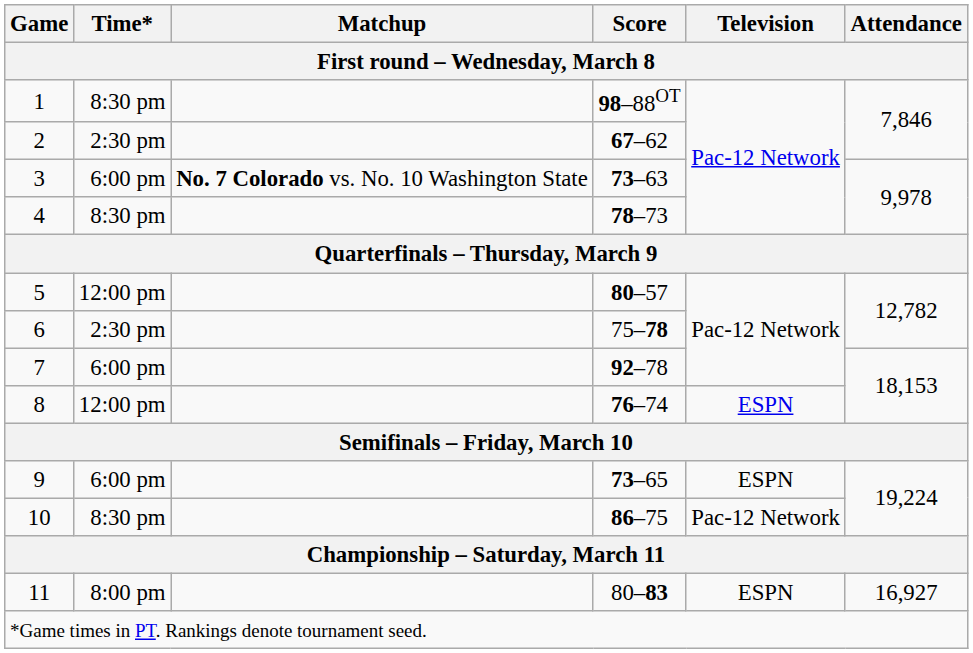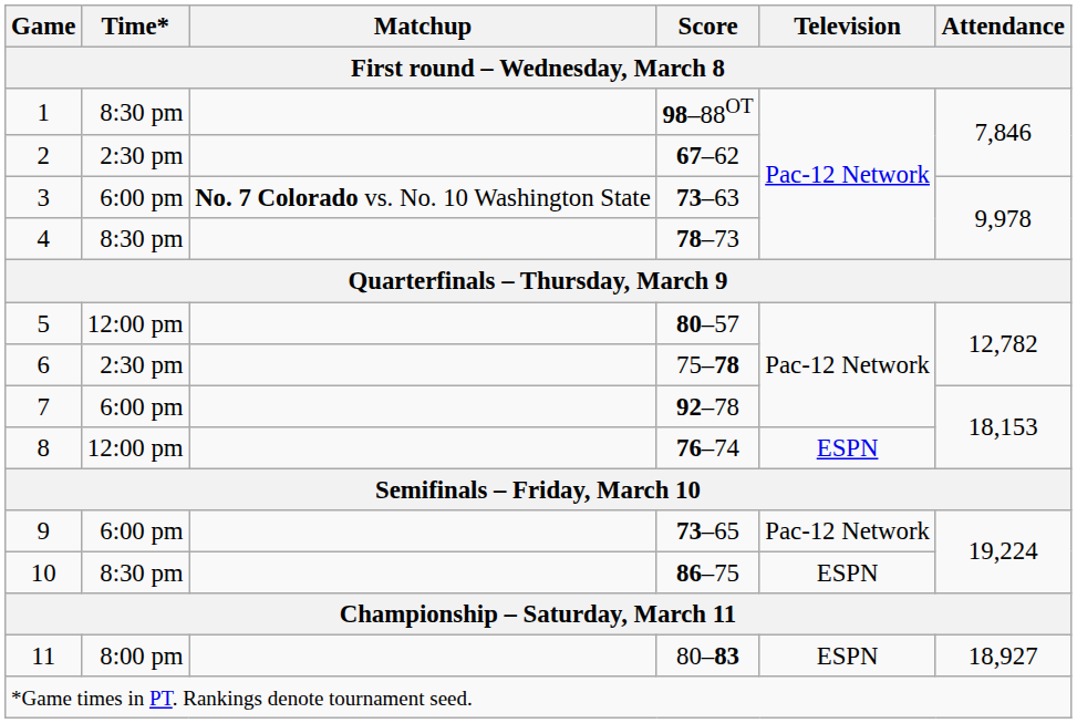9 | Television: ESPN -> Pac-12 Network
10 | Television: Pac-12 Network -> ESPN
11 | Attendance: 16,927 -> 18,927
